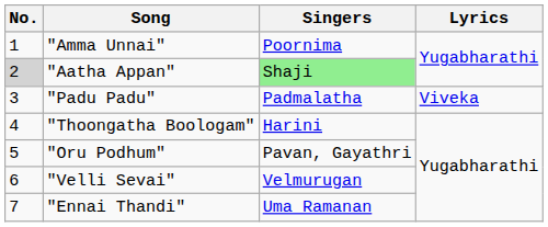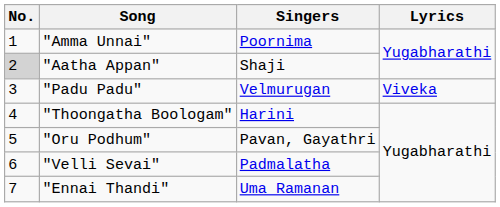"Aatha Appan" | Singers: lightgreen background -> no background
"Padu Padu" | Singers: Padmalatha -> Velmurugan
"Velli Sevai" | Singers: Velmurugan -> Padmalatha
